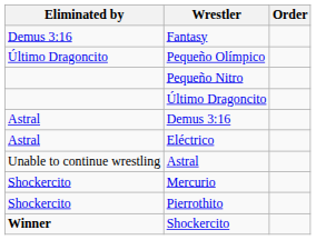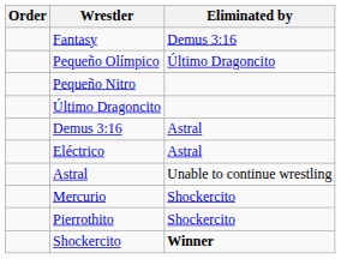columns swapped: Order <-> Eliminated by
